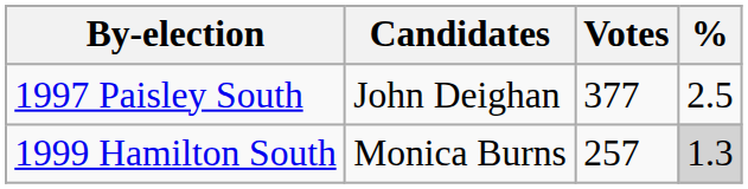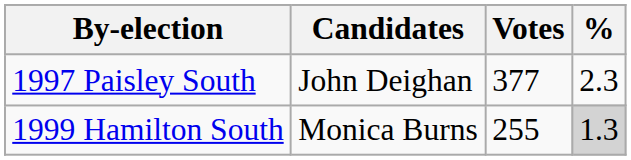1997 Paisley South | %: 2.5 -> 2.3
1999 Hamilton South | Votes: 257 -> 255
